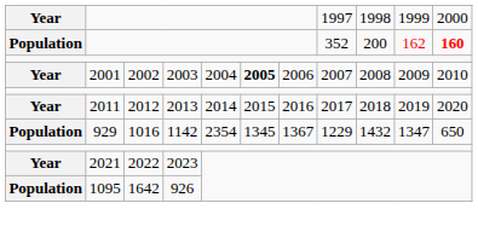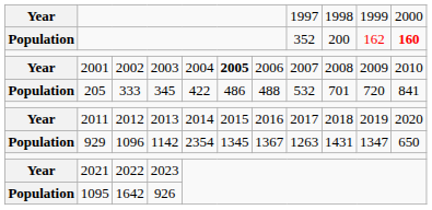+ row: Population | 205 | 333 | 345 | 422 | 486 | 488 | 532 | 701 | 720 | 841
929 | column 3: 1016 -> 1096
929 | column 8: 1229 -> 1263
929 | column 9: 1432 -> 1431
